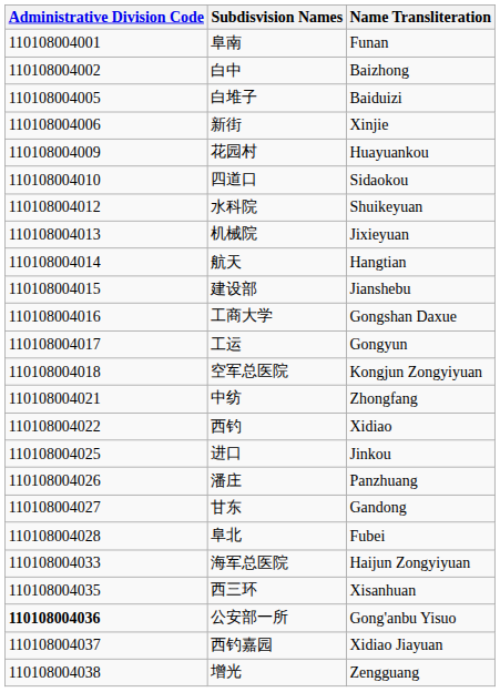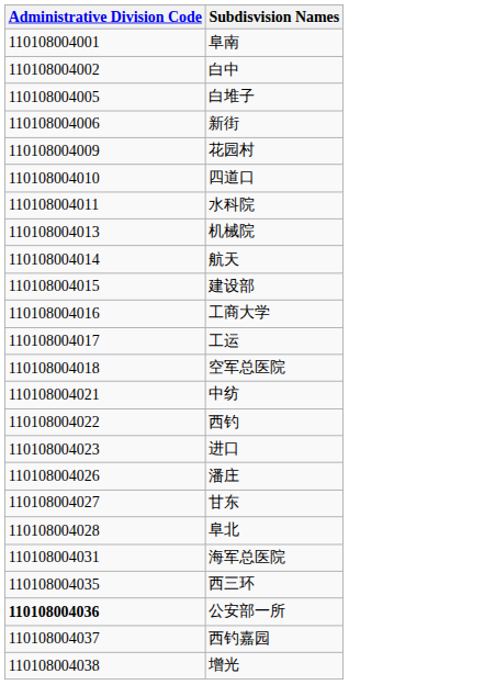- column: Name Transliteration | Funan | Baizhong | Baiduizi | Xinjie | Huayuankou | Sidaokou | Shuikeyuan | Jixieyuan | Hangtian | Jianshebu | Gongshan Daxue | Gongyun | Kongjun Zongyiyuan | Zhongfang | Xidiao | Jinkou | Panzhuang | Gandong | Fubei | Haijun Zongyiyuan | Xisanhuan | Gong'anbu Yisuo | Xidiao Jiayuan | Zengguang
水科院 | Administrative Division Code: 110108004012 -> 110108004011
进口 | Administrative Division Code: 110108004025 -> 110108004023
海军总医院 | Administrative Division Code: 110108004033 -> 110108004031
